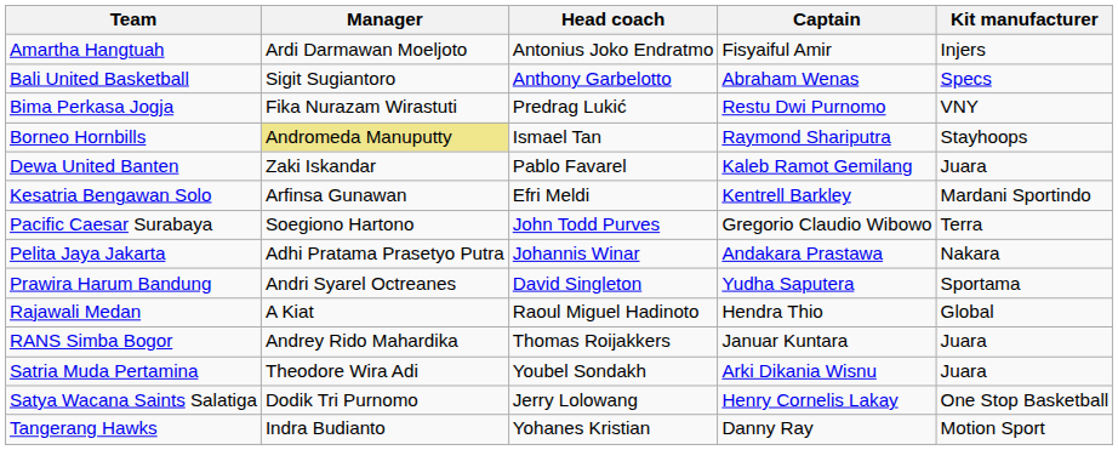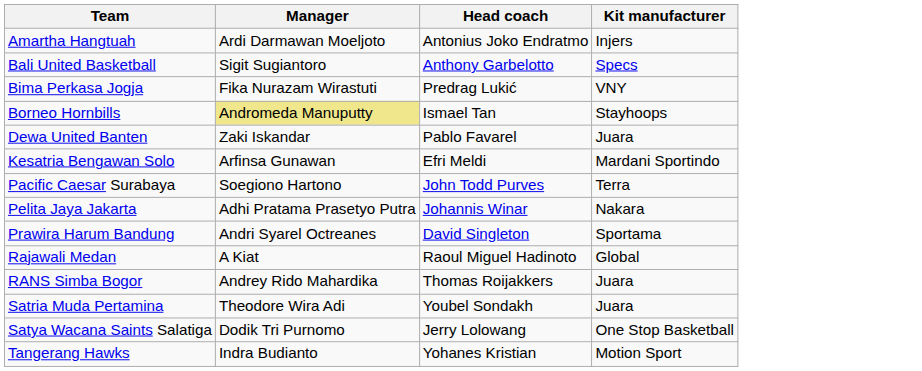- column: Captain | Fisyaiful Amir | Abraham Wenas | Restu Dwi Purnomo | Raymond Shariputra | Kaleb Ramot Gemilang | Kentrell Barkley | Gregorio Claudio Wibowo | Andakara Prastawa | Yudha Saputera | Hendra Thio | Januar Kuntara | Arki Dikania Wisnu | Henry Cornelis Lakay | Danny Ray
